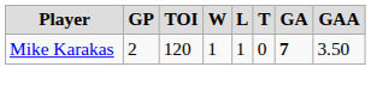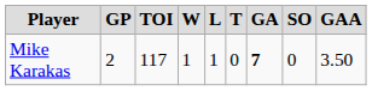+ column: SO | 0
Mike Karakas | TOI: 120 -> 117
